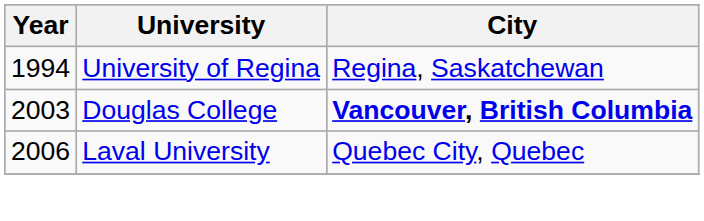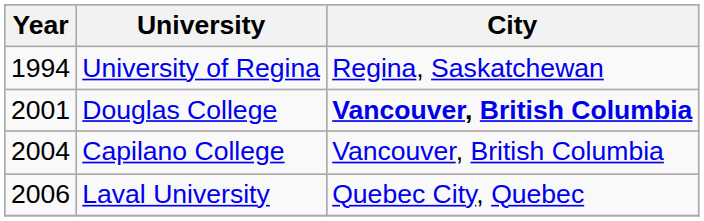Douglas College | Year: 2003 -> 2001
+ row: 2004 | Capilano College | Vancouver, British Columbia
